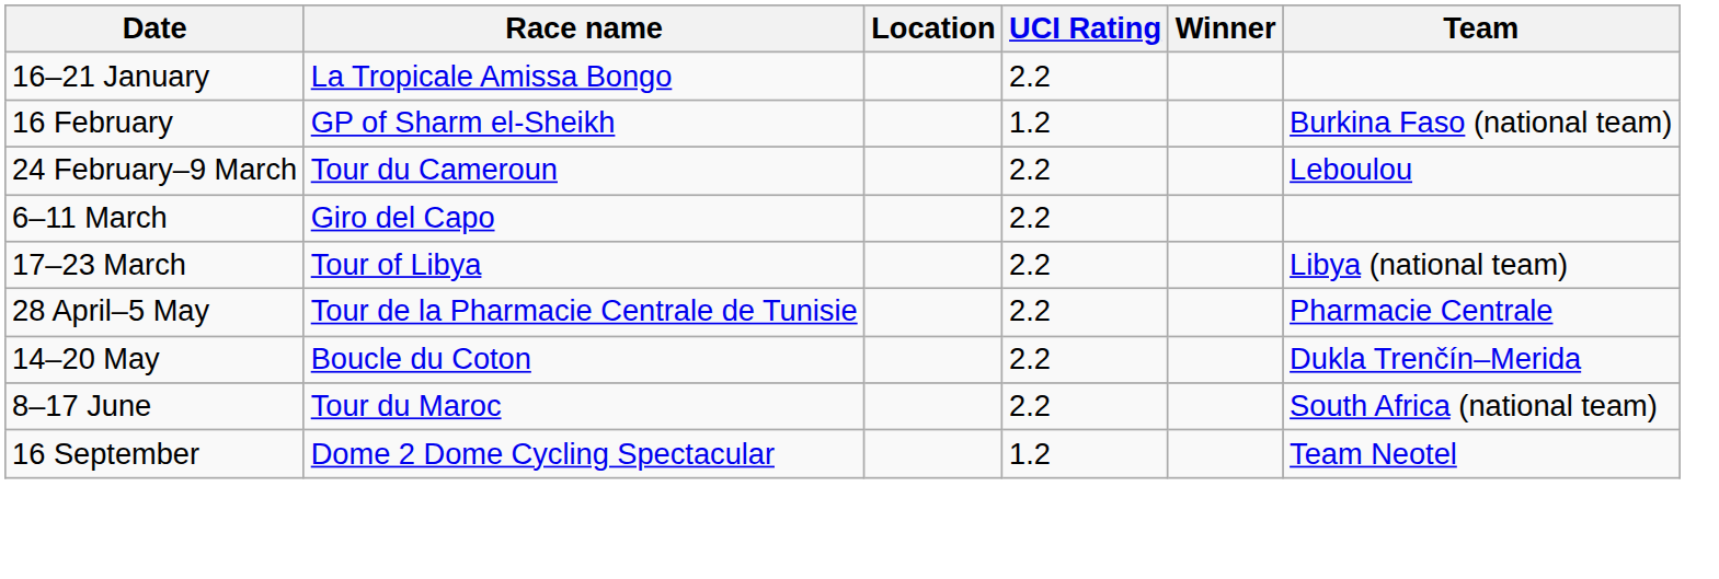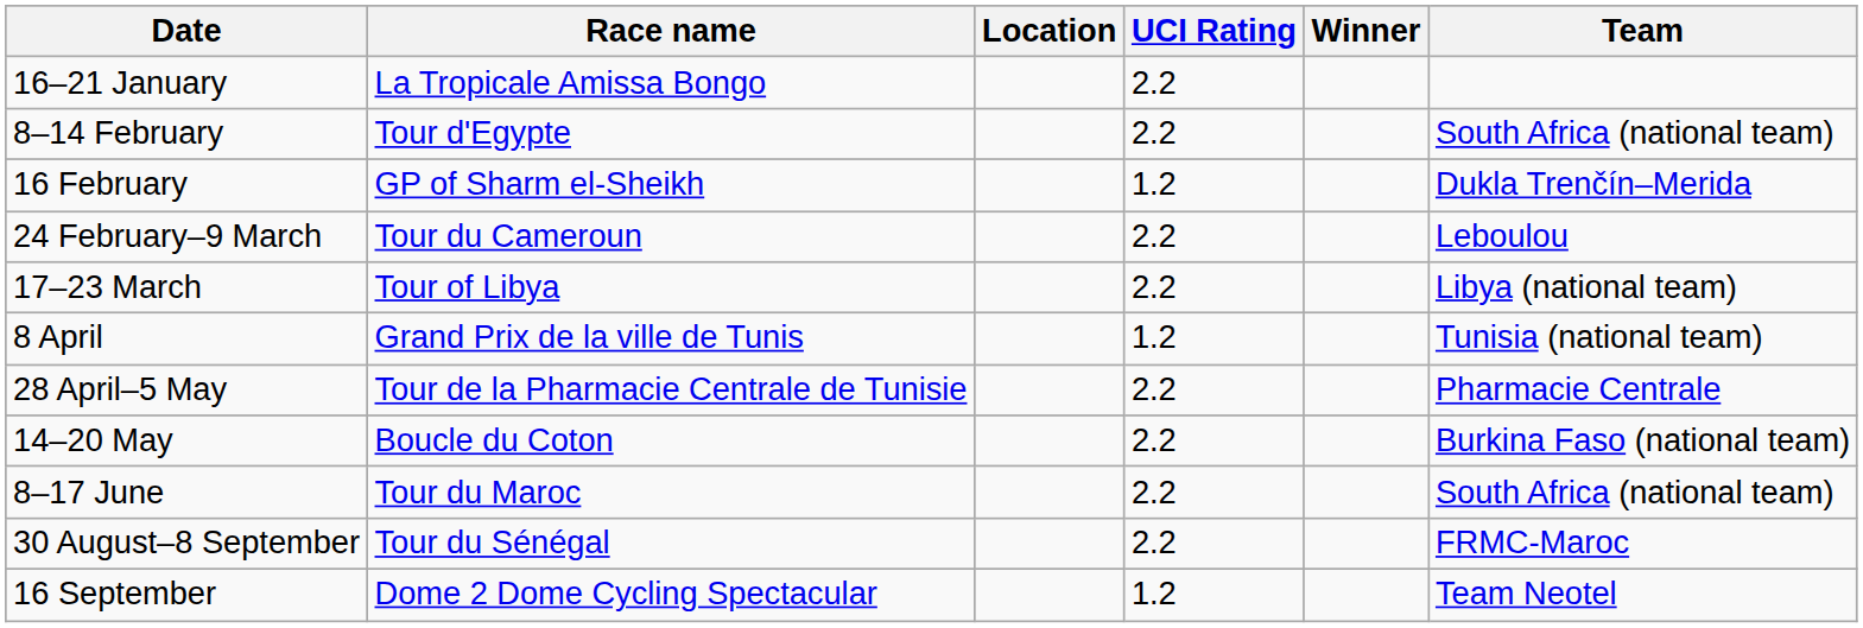+ row: 8–14 February | Tour d'Egypte | 2.2 | South Africa (national team)
16 February | Team: Burkina Faso (national team) -> Dukla Trenčín–Merida
- row: 6–11 March | Giro del Capo | 2.2
+ row: 8 April | Grand Prix de la ville de Tunis | 1.2 | Tunisia (national team)
14–20 May | Team: Dukla Trenčín–Merida -> Burkina Faso (national team)
+ row: 30 August–8 September | Tour du Sénégal | 2.2 | FRMC-Maroc
